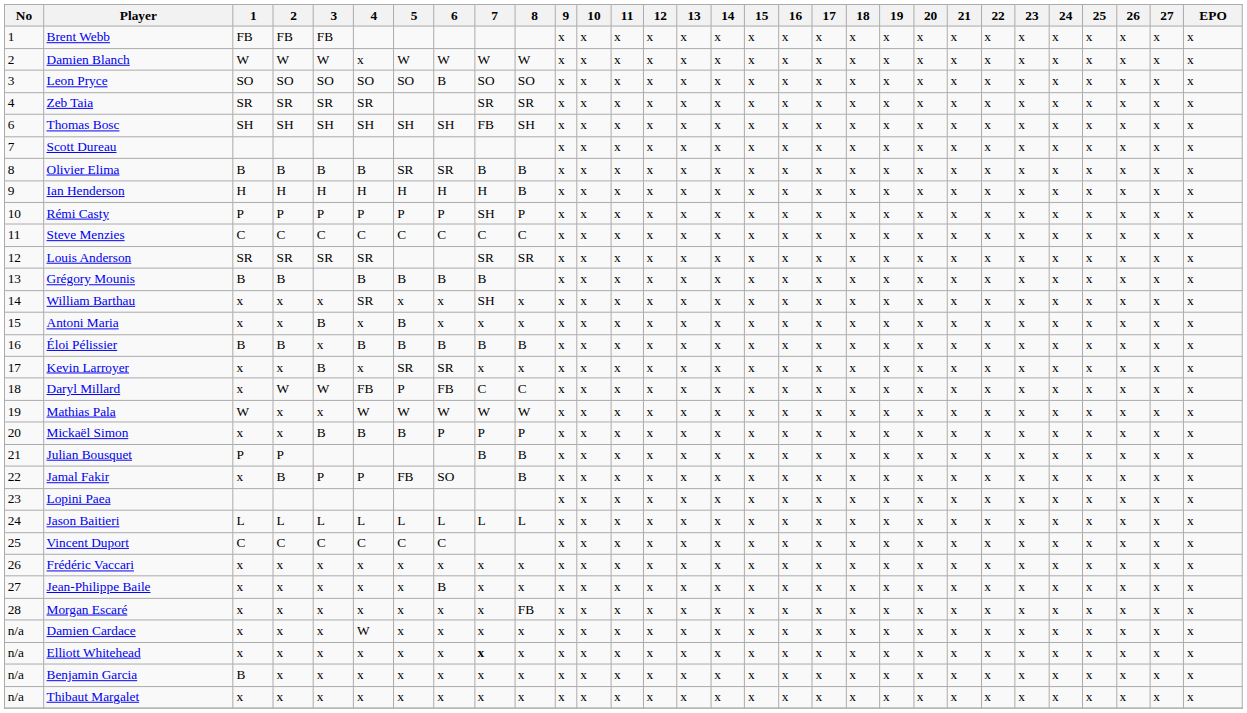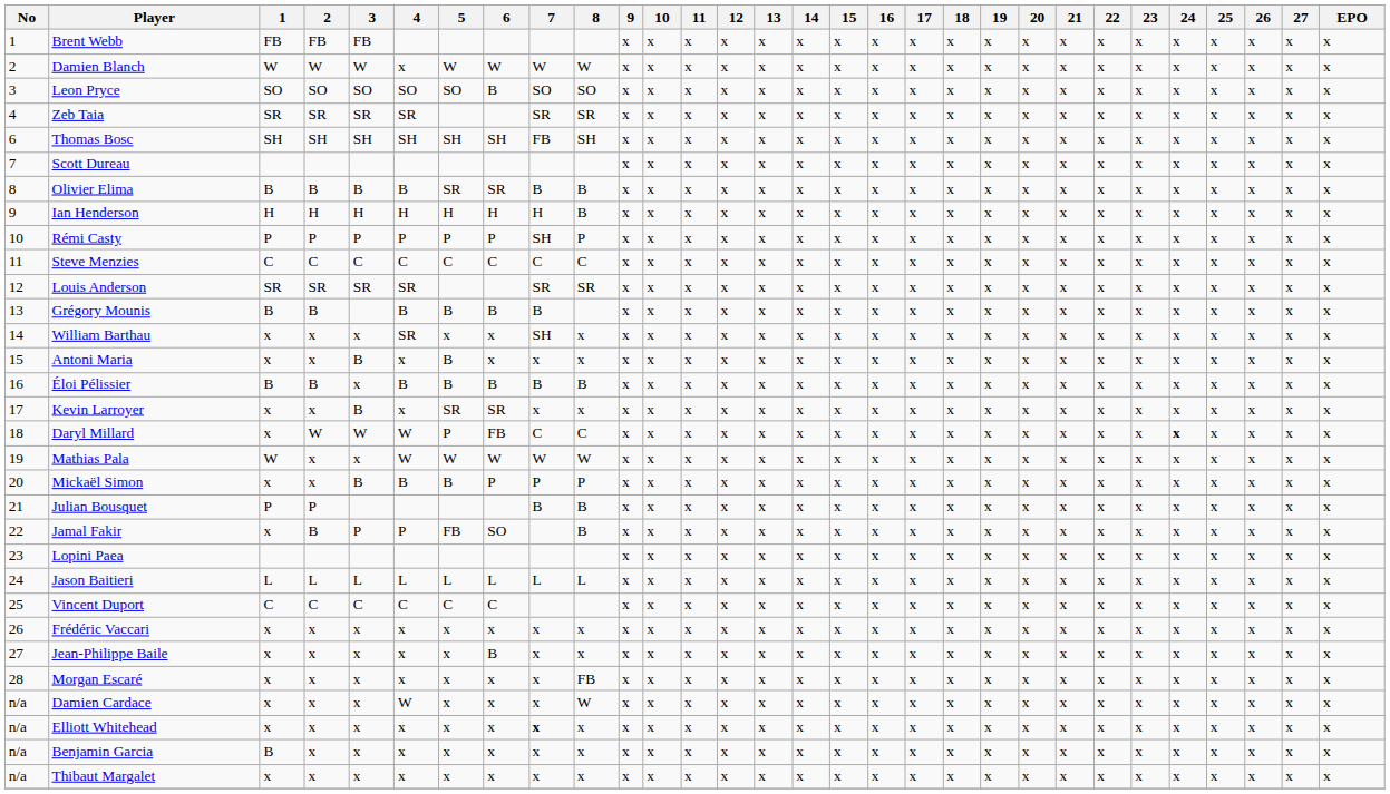Daryl Millard | 4: FB -> W
Daryl Millard | 24: normal -> bold
Damien Cardace | 8: x -> W
